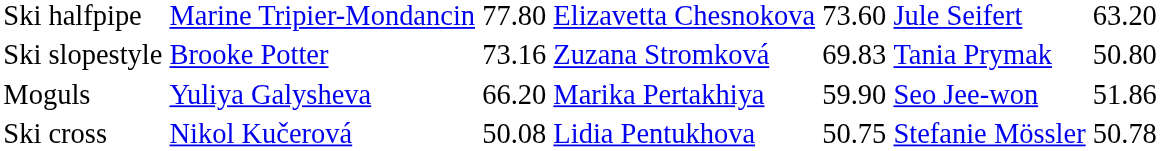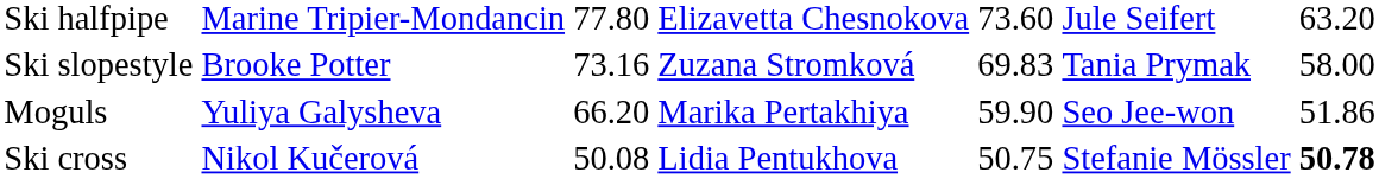Ski slopestyle | column 7: 50.80 -> 58.00
Ski cross | column 7: normal -> bold
